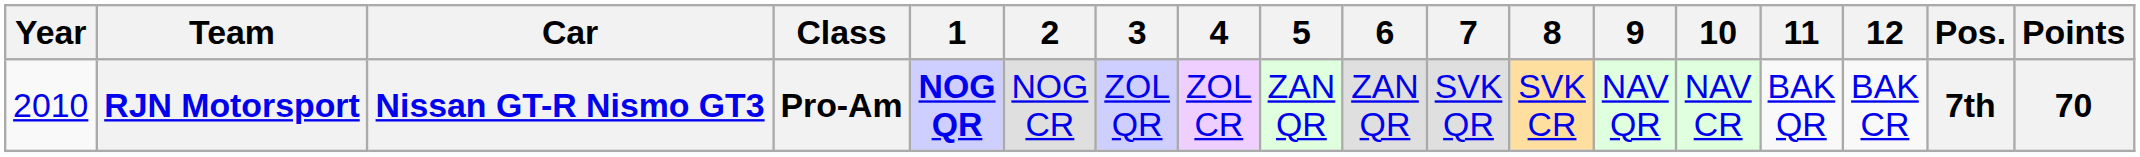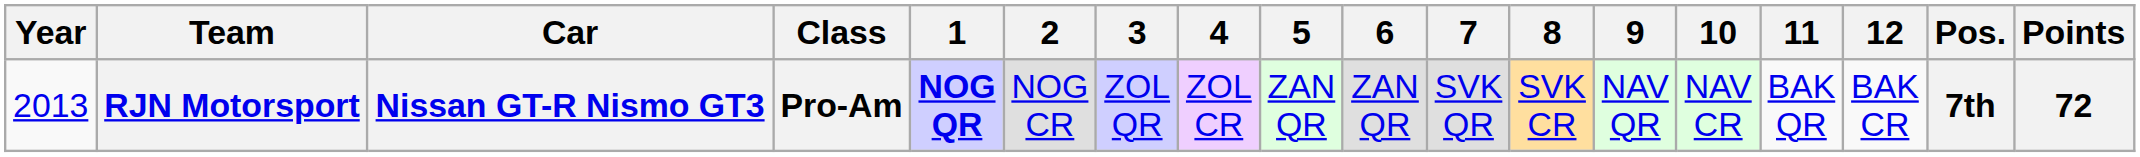RJN Motorsport | Year: 2010 -> 2013
RJN Motorsport | Points: 70 -> 72
